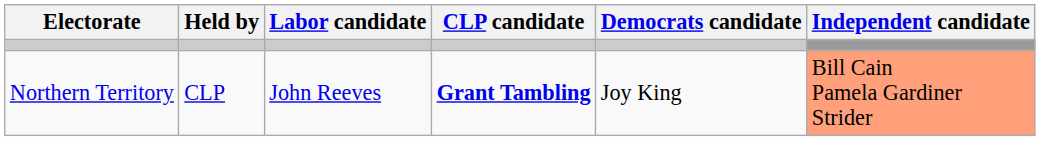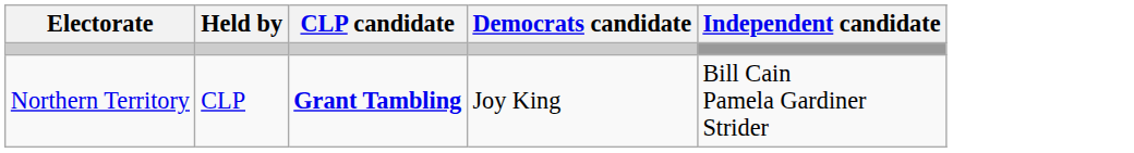- column: Labor candidate | John Reeves
Northern Territory | Independent candidate: lightsalmon background -> no background
